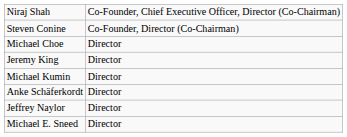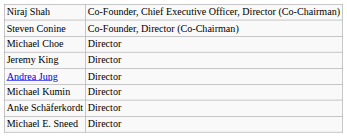+ row: Andrea Jung | Director
- row: Jeffrey Naylor | Director
